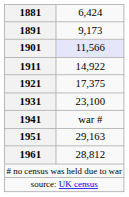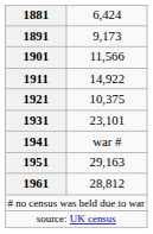1901 | column 2: lavender background -> no background
1921 | column 2: 17,375 -> 10,375
1931 | column 2: 23,100 -> 23,101
